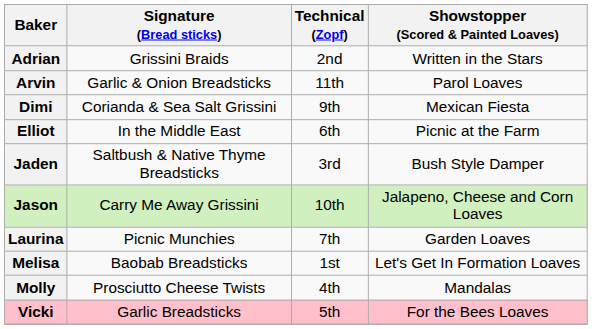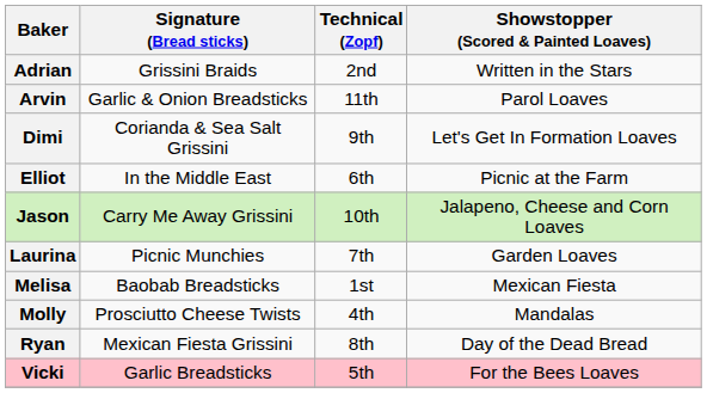Dimi | Showstopper (Scored & Painted Loaves): Mexican Fiesta -> Let's Get In Formation Loaves
- row: Jaden | Saltbush & Native Thyme Breadsticks | 3rd | Bush Style Damper
Melisa | Showstopper (Scored & Painted Loaves): Let's Get In Formation Loaves -> Mexican Fiesta
+ row: Ryan | Mexican Fiesta Grissini | 8th | Day of the Dead Bread
